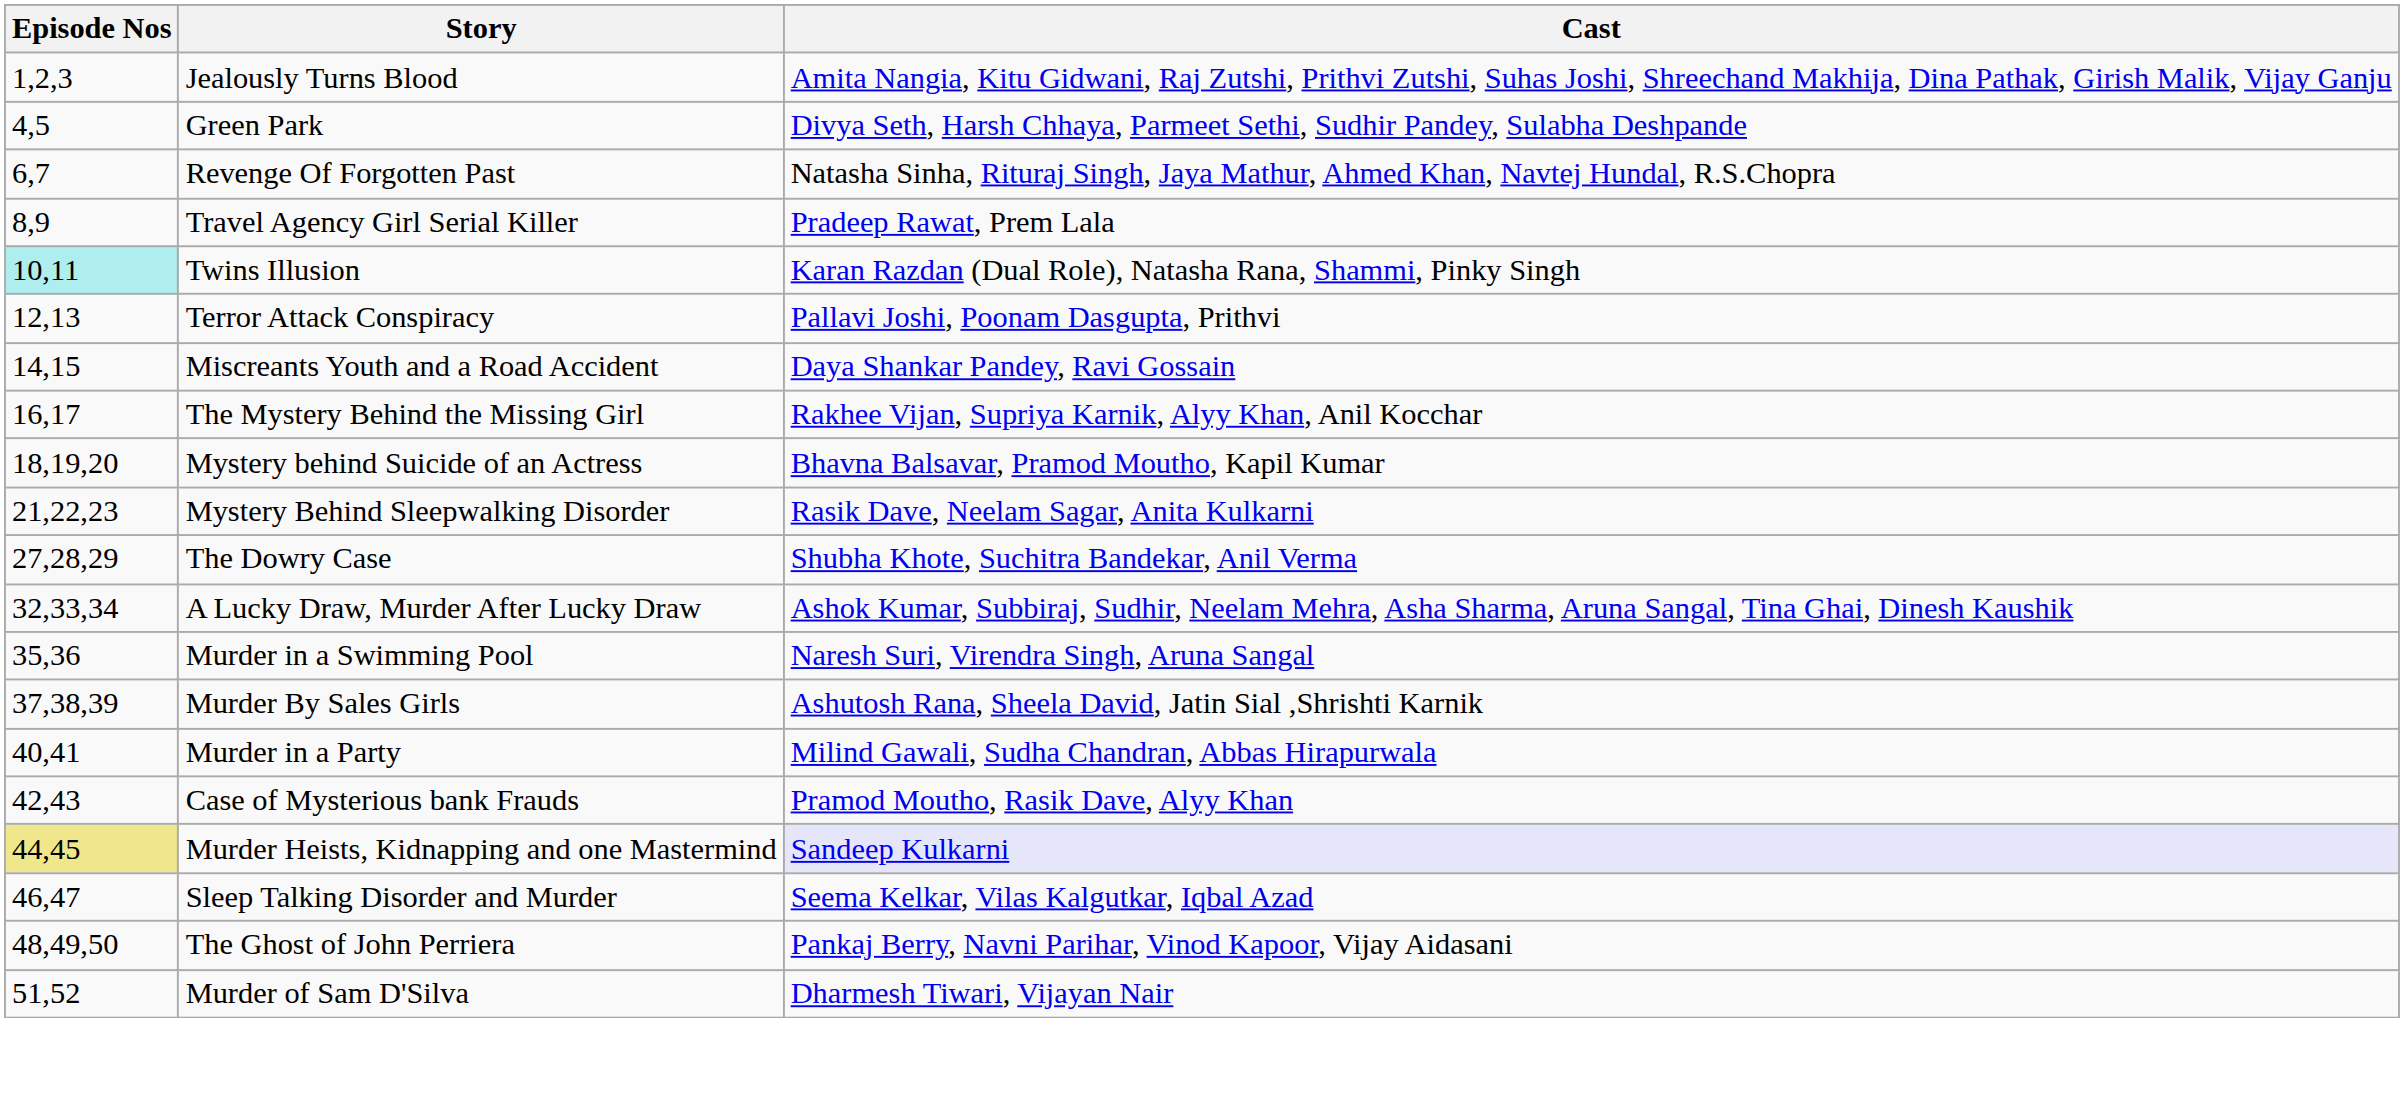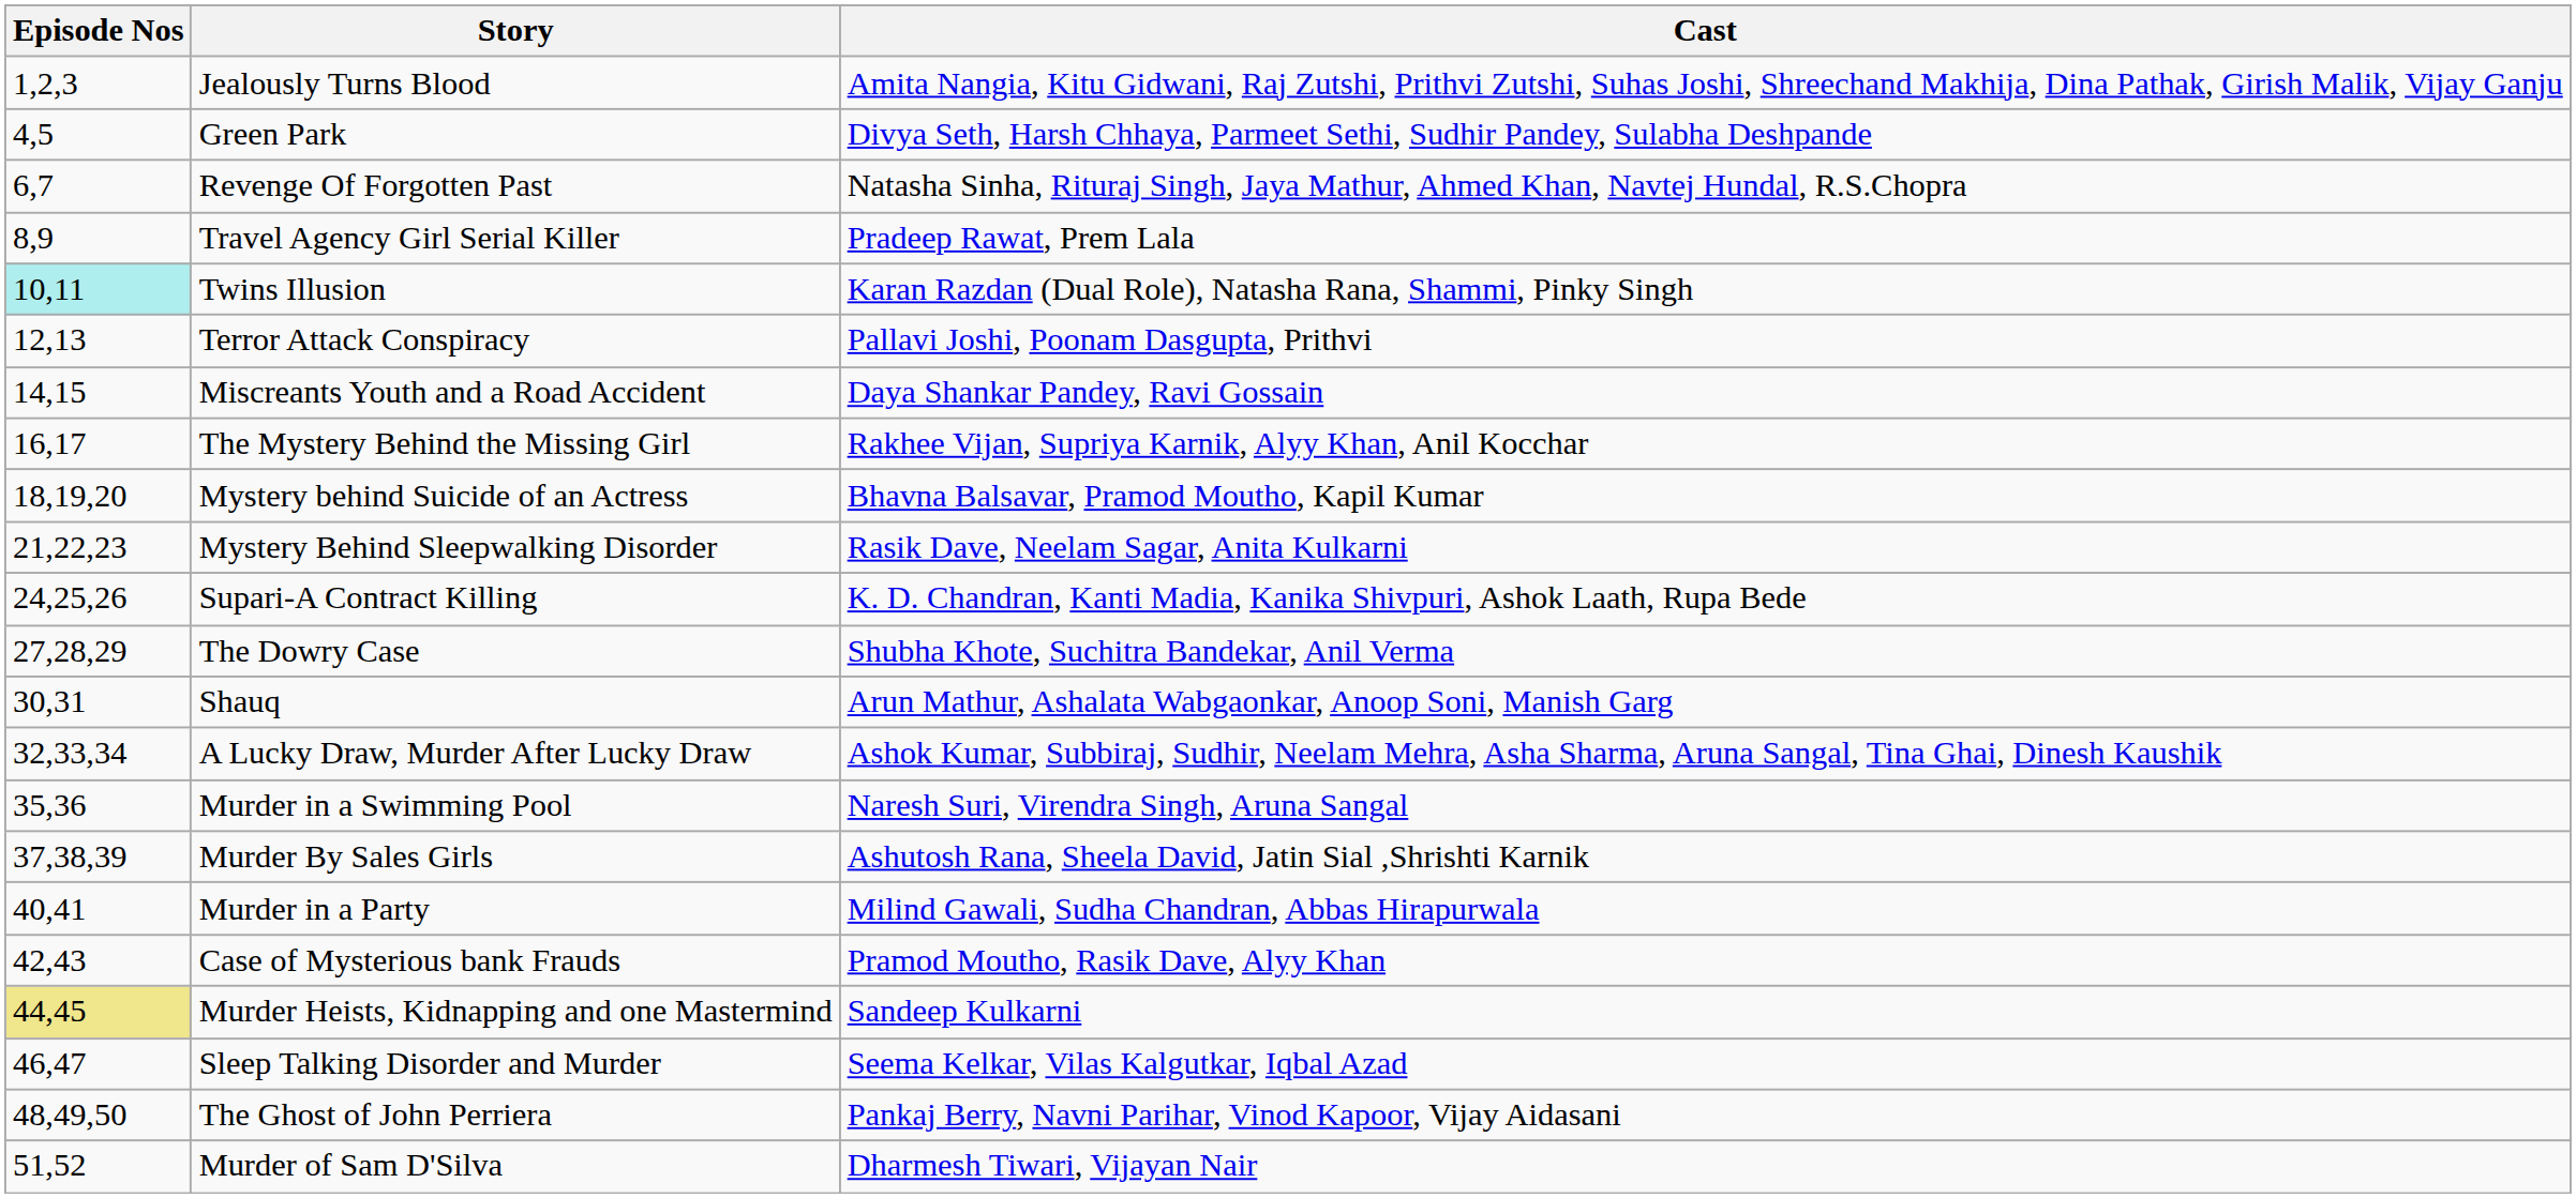+ row: 24,25,26 | Supari-A Contract Killing | K. D. Chandran, Kanti Madia, Kanika Shivpuri, Ashok Laath, Rupa Bede
+ row: 30,31 | Shauq | Arun Mathur, Ashalata Wabgaonkar, Anoop Soni, Manish Garg
Murder Heists, Kidnapping and one Mastermind | Cast: lavender background -> no background
